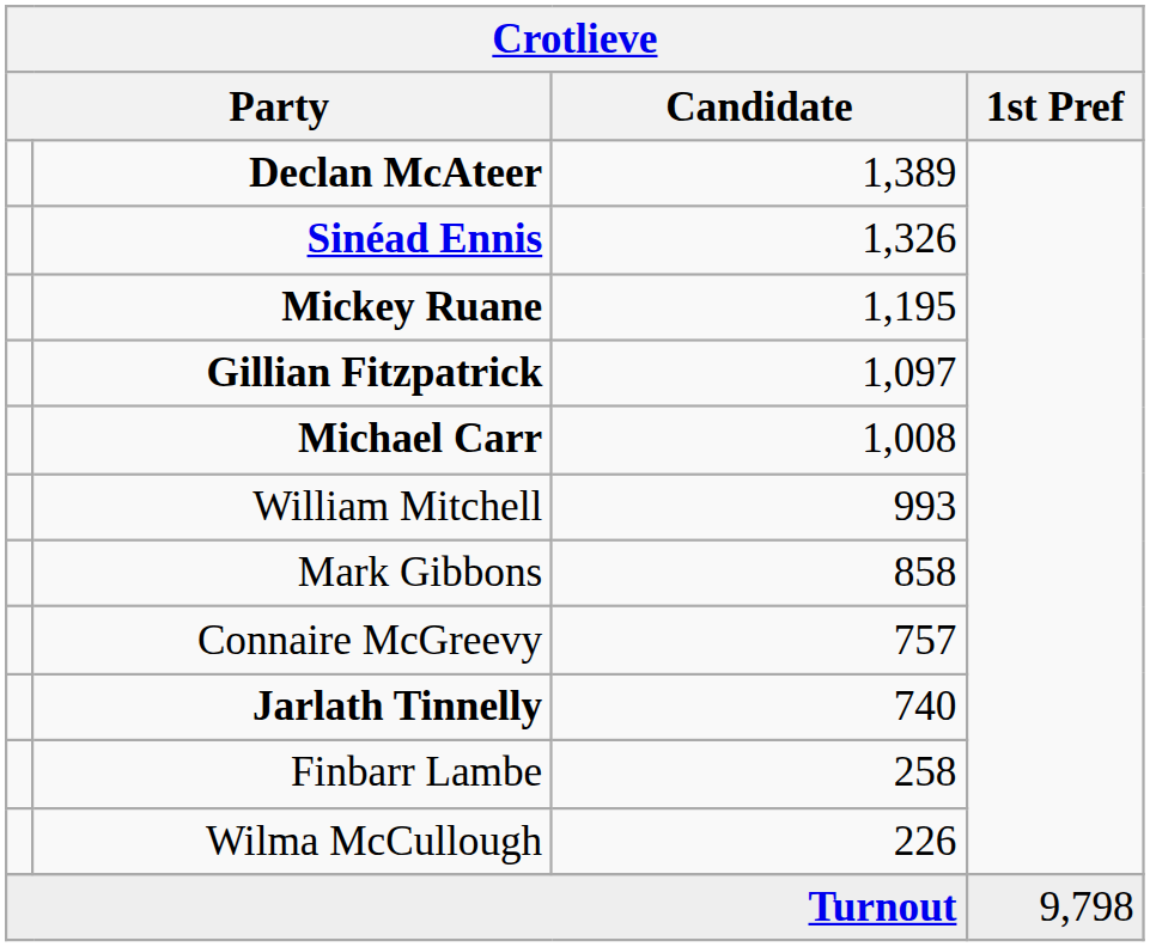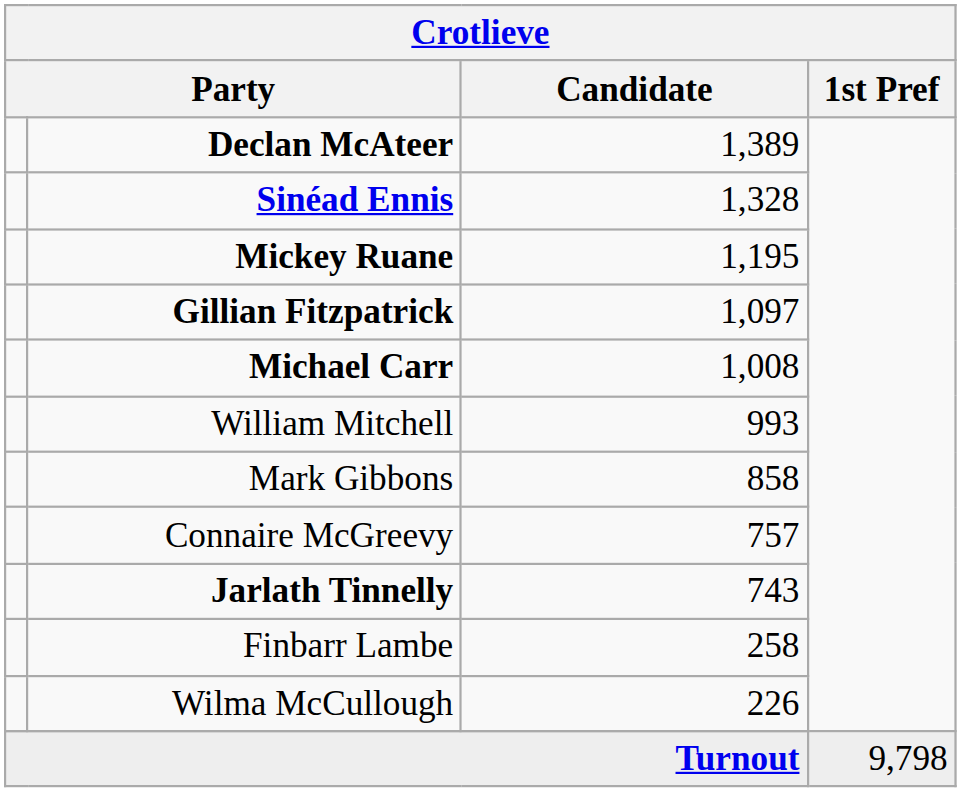Sinéad Ennis | Candidate: 1,326 -> 1,328
Jarlath Tinnelly | Candidate: 740 -> 743
